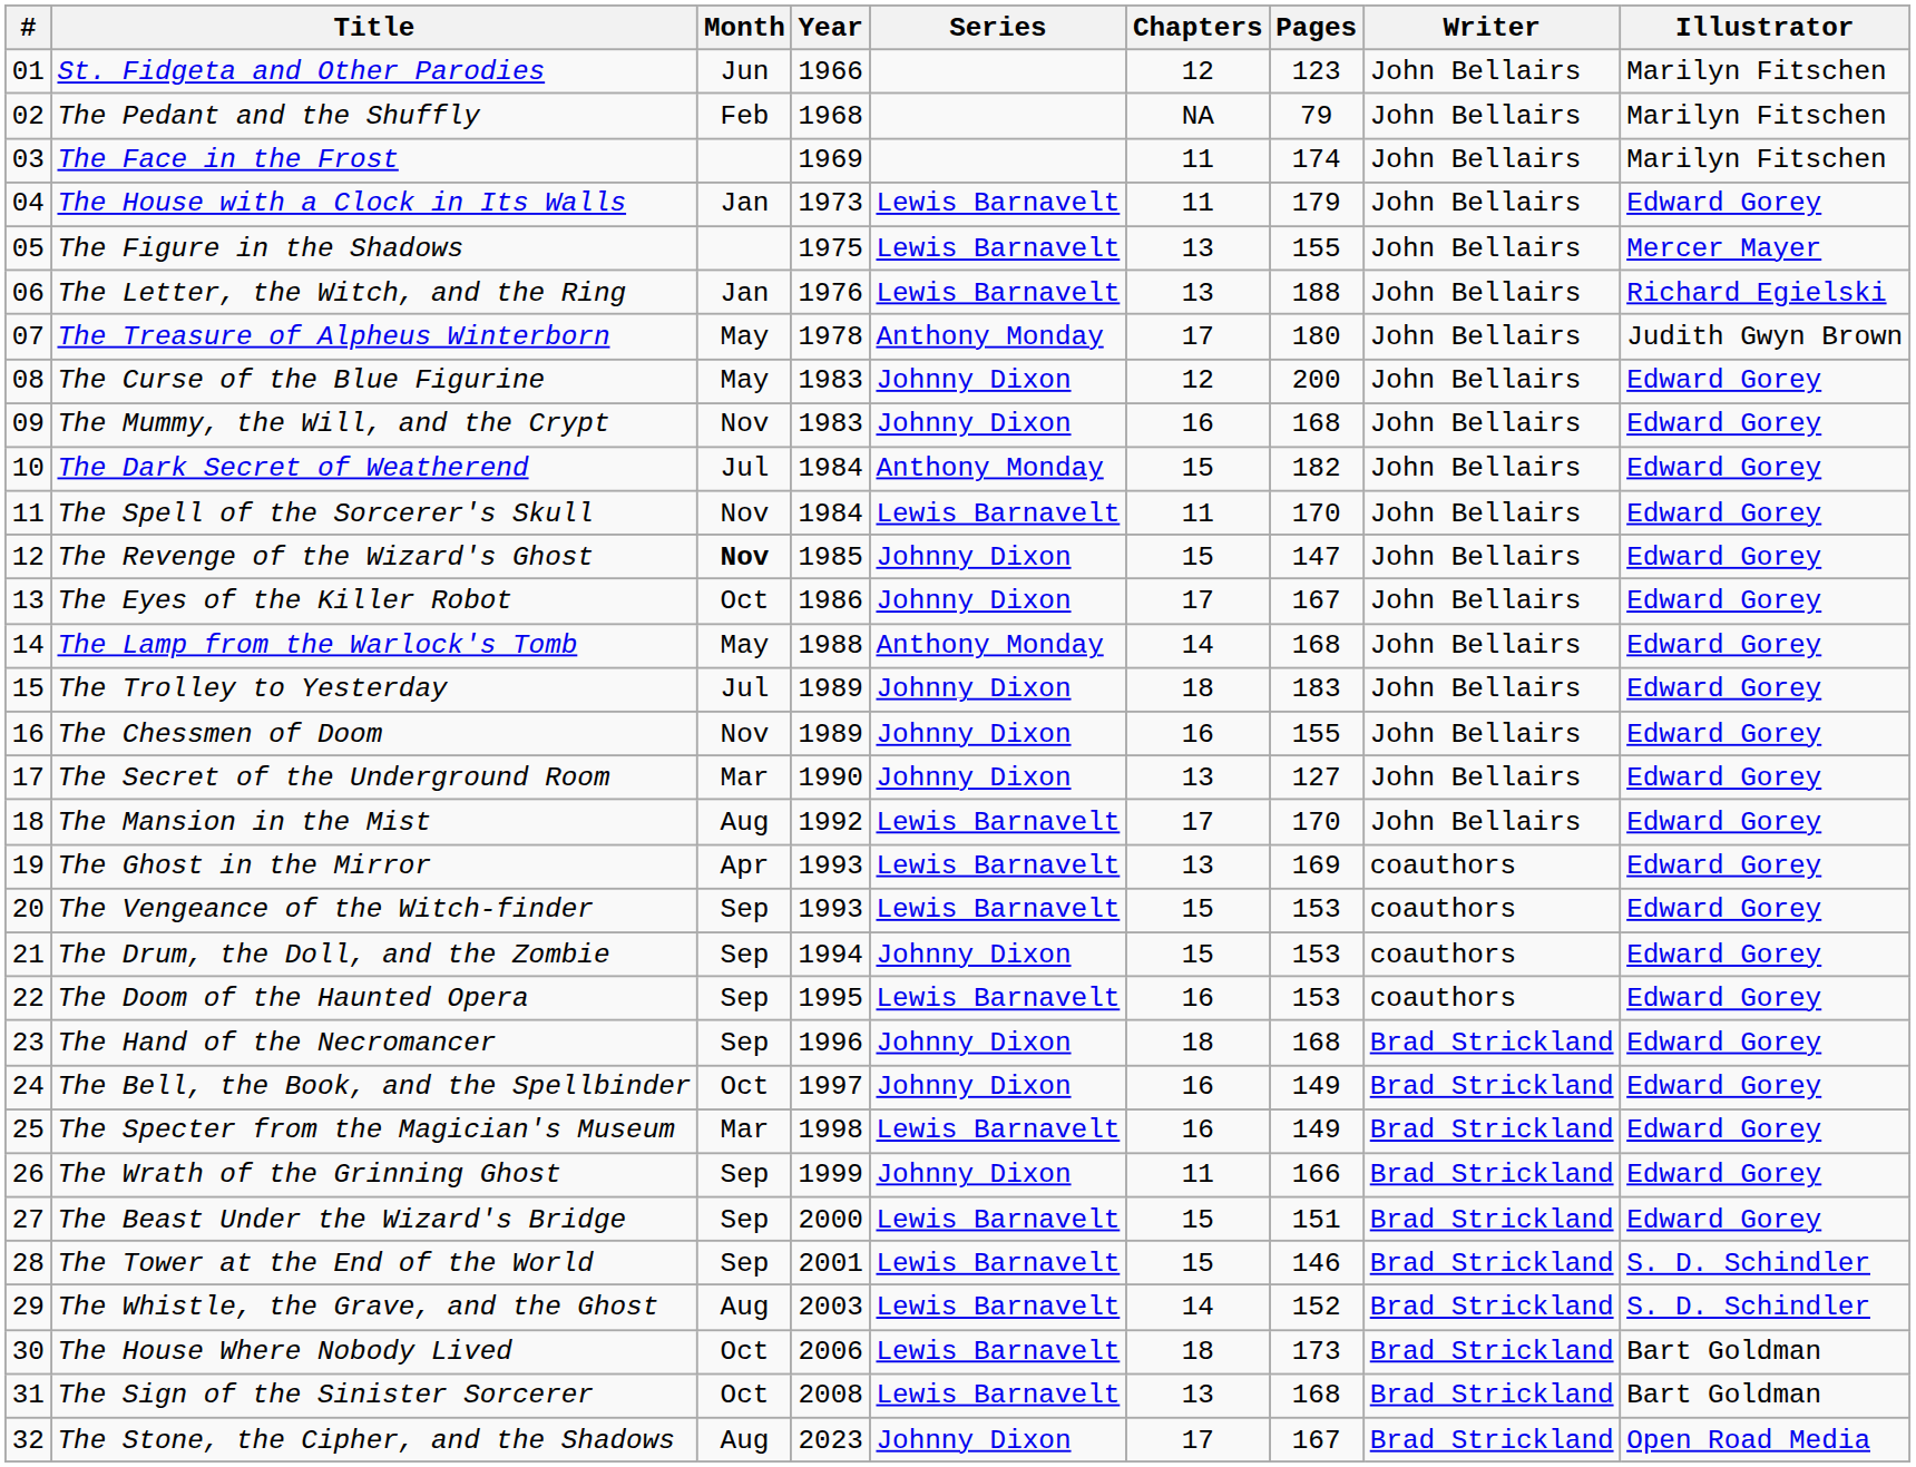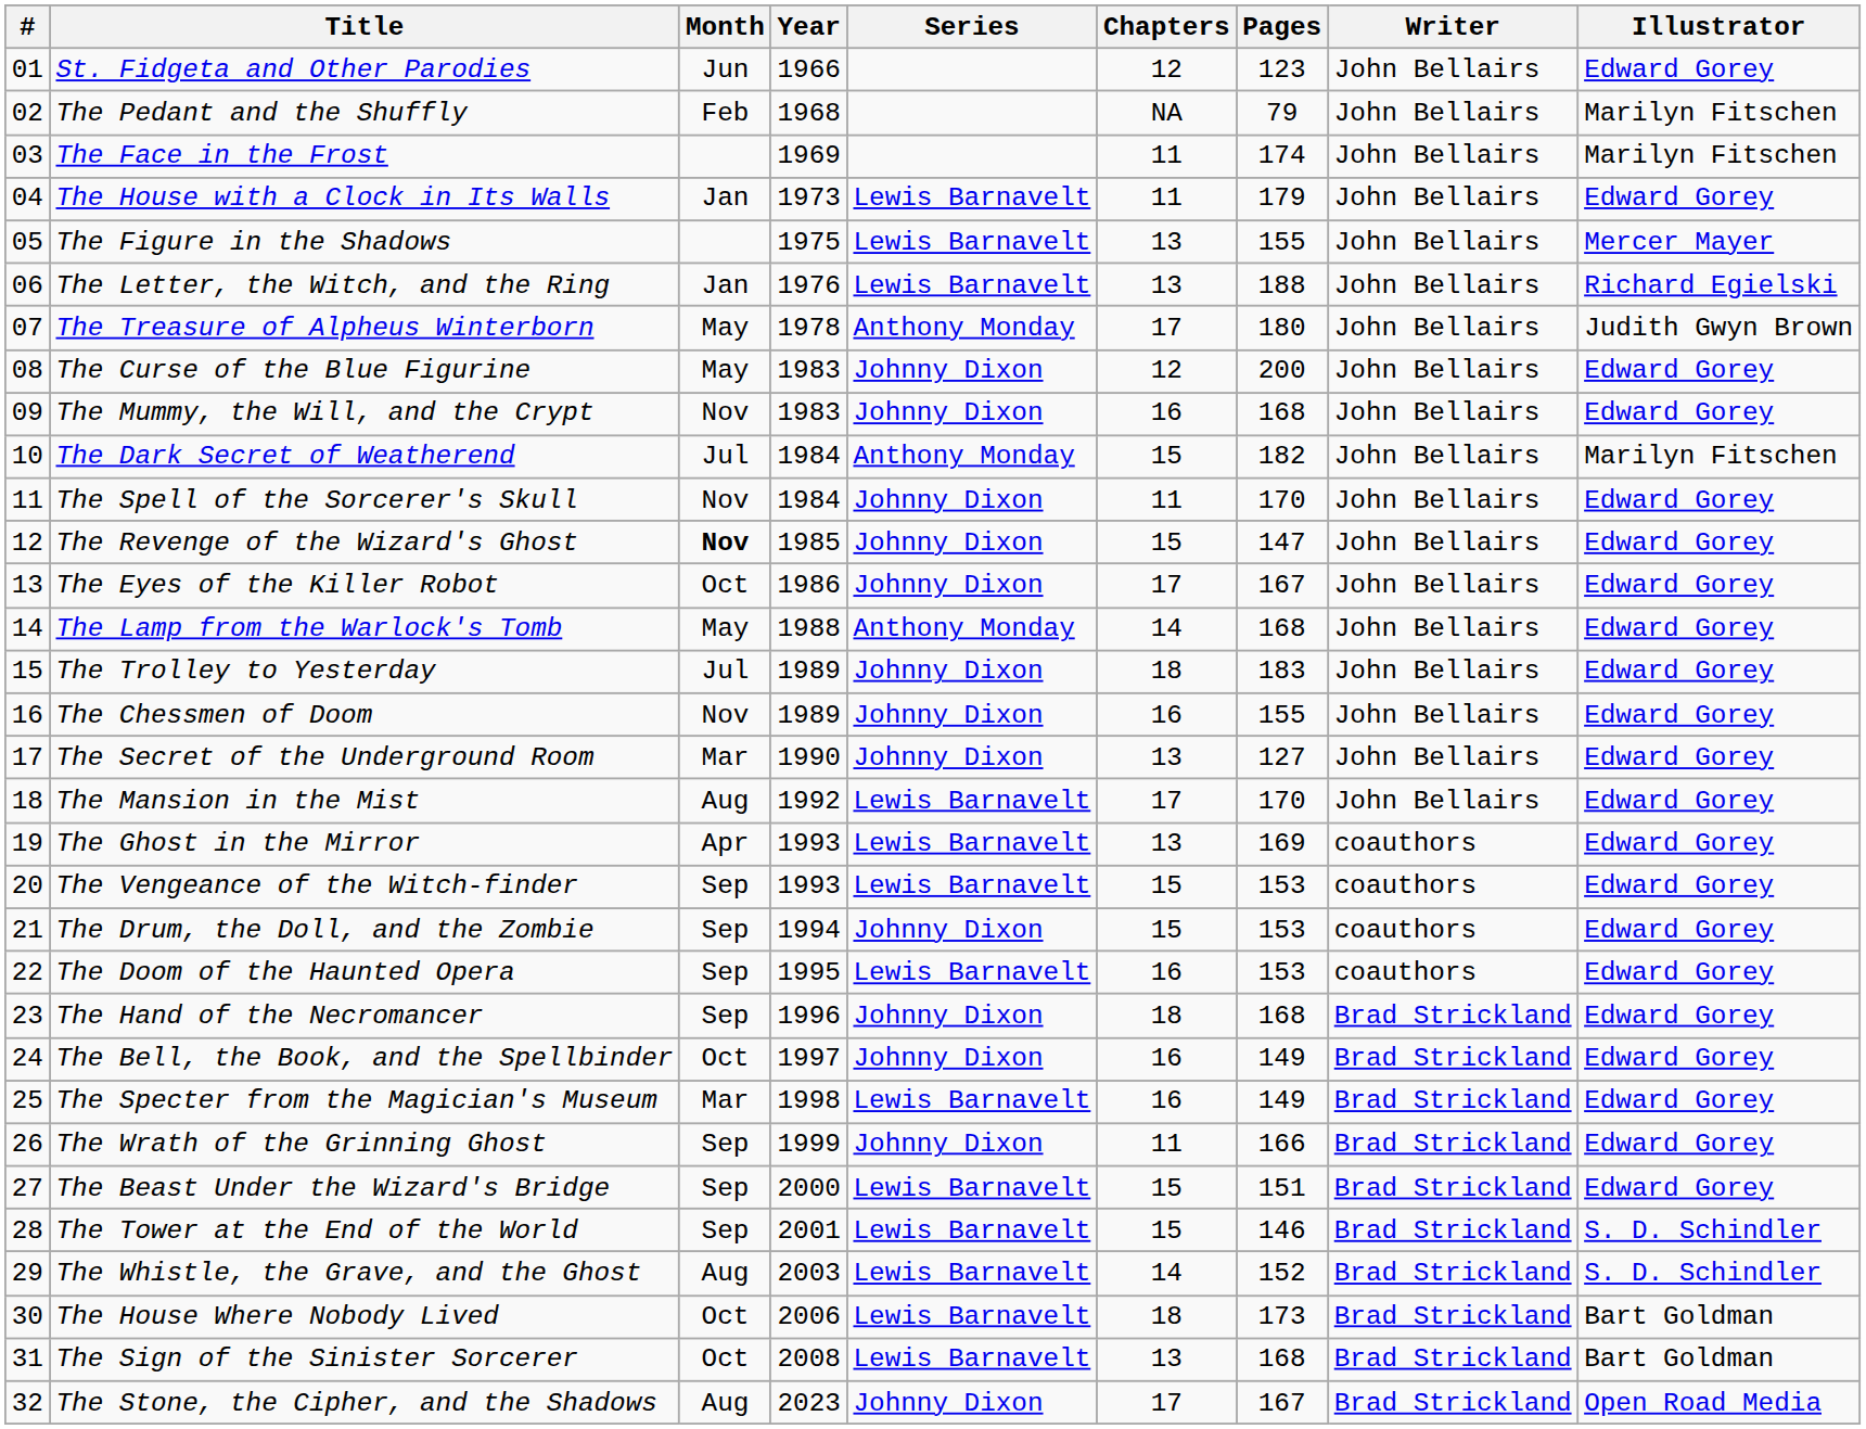St. Fidgeta and Other Parodies | Illustrator: Marilyn Fitschen -> Edward Gorey
The Dark Secret of Weatherend | Illustrator: Edward Gorey -> Marilyn Fitschen
The Spell of the Sorcerer's Skull | Series: Lewis Barnavelt -> Johnny Dixon
